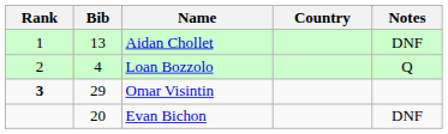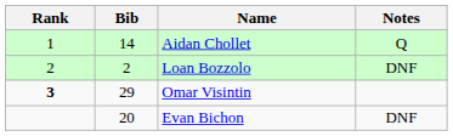- column: Country
Aidan Chollet | Bib: 13 -> 14
Aidan Chollet | Notes: DNF -> Q
Loan Bozzolo | Bib: 4 -> 2
Loan Bozzolo | Notes: Q -> DNF
